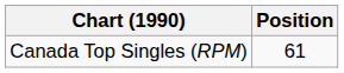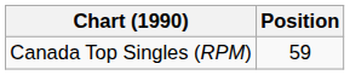Canada Top Singles (RPM) | Position: 61 -> 59
